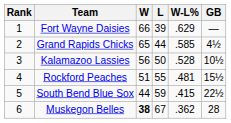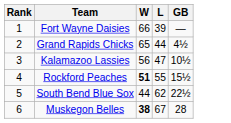- column: W-L% | .629 | .585 | .528 | .481 | .415 | .362
Kalamazoo Lassies | L: 50 -> 47
Rockford Peaches | W: normal -> bold
South Bend Blue Sox | L: 59 -> 62
